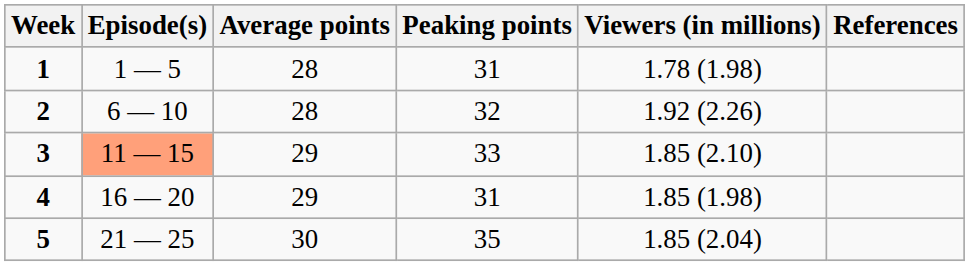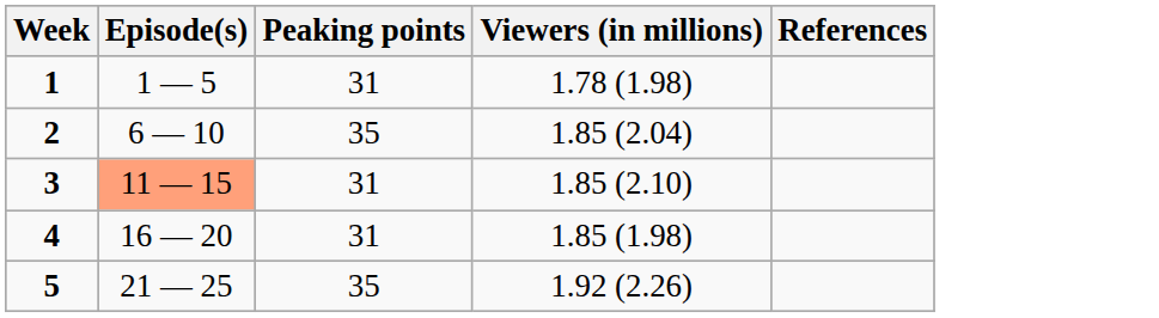- column: Average points | 28 | 28 | 29 | 29 | 30
2 | Peaking points: 32 -> 35
2 | Viewers (in millions): 1.92 (2.26) -> 1.85 (2.04)
3 | Peaking points: 33 -> 31
5 | Viewers (in millions): 1.85 (2.04) -> 1.92 (2.26)
